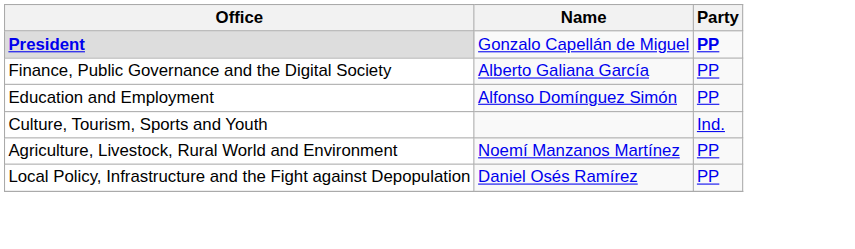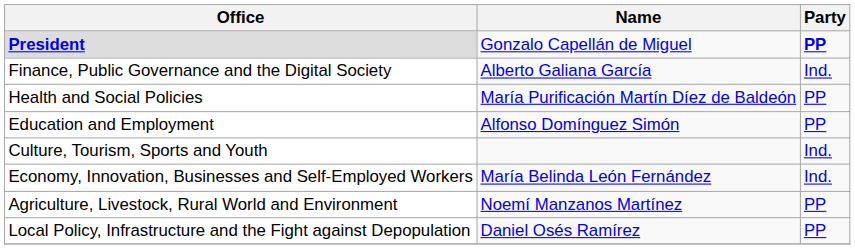Finance, Public Governance and the Digital Society | Party: PP -> Ind.
+ row: Health and Social Policies | María Purificación Martín Díez de Baldeón | PP
+ row: Economy, Innovation, Businesses and Self-Employed Workers | María Belinda León Fernández | Ind.
